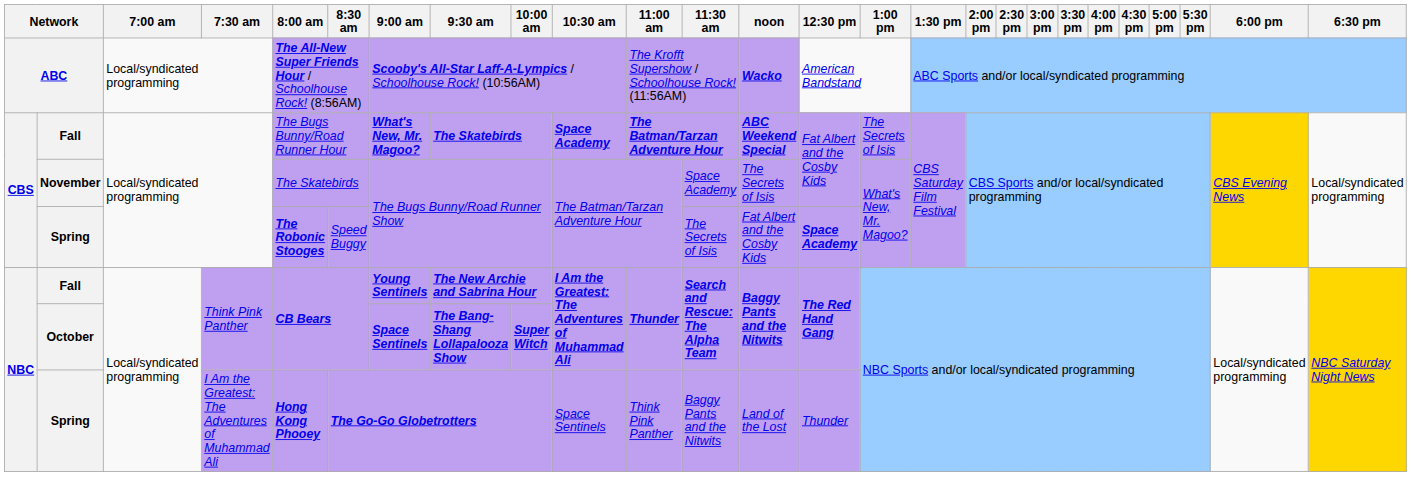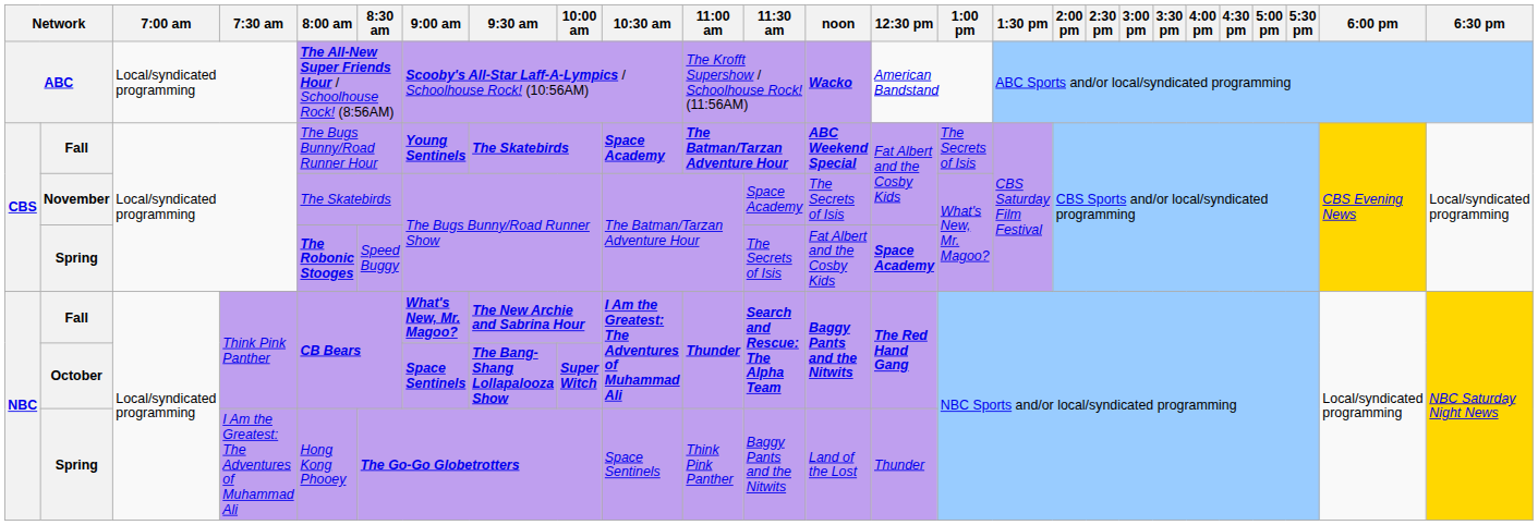CBS / Fall | 9:00 am: What's New, Mr. Magoo? -> Young Sentinels
NBC / Fall | 9:00 am: Young Sentinels -> What's New, Mr. Magoo?
NBC / Spring | 8:00 am: bold -> normal
